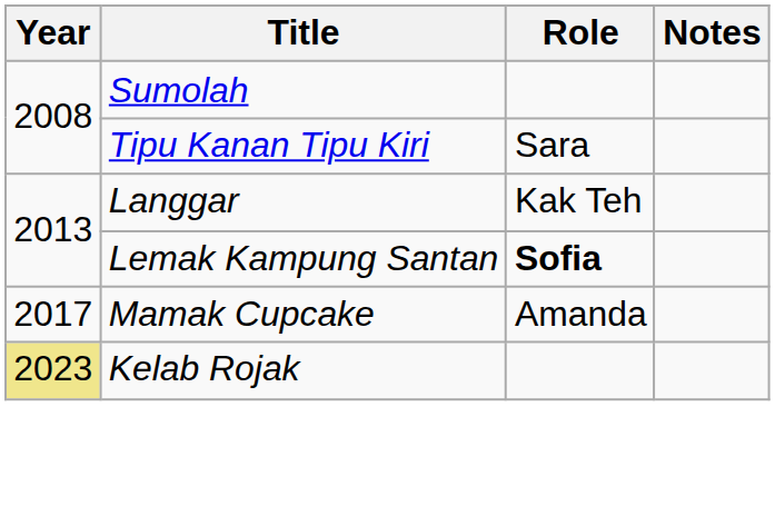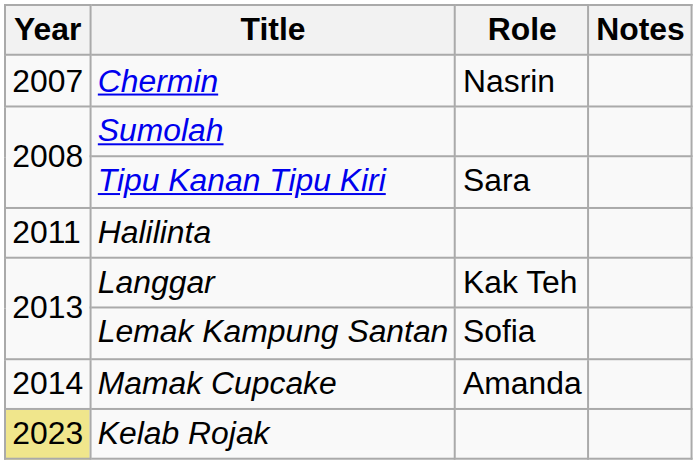+ row: 2007 | Chermin | Nasrin
+ row: 2011 | Halilinta
Lemak Kampung Santan | Role: bold -> normal
Mamak Cupcake | Year: 2017 -> 2014
